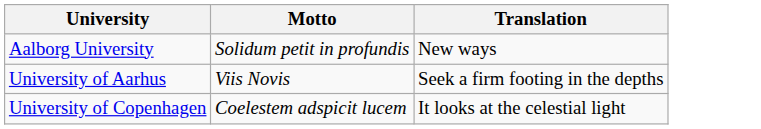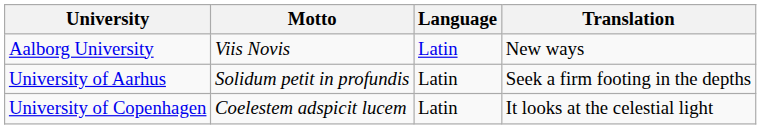+ column: Language | Latin | Latin | Latin
Aalborg University | Motto: Solidum petit in profundis -> Viis Novis
University of Aarhus | Motto: Viis Novis -> Solidum petit in profundis
